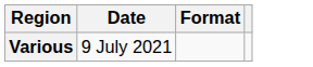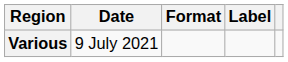+ column: Label
